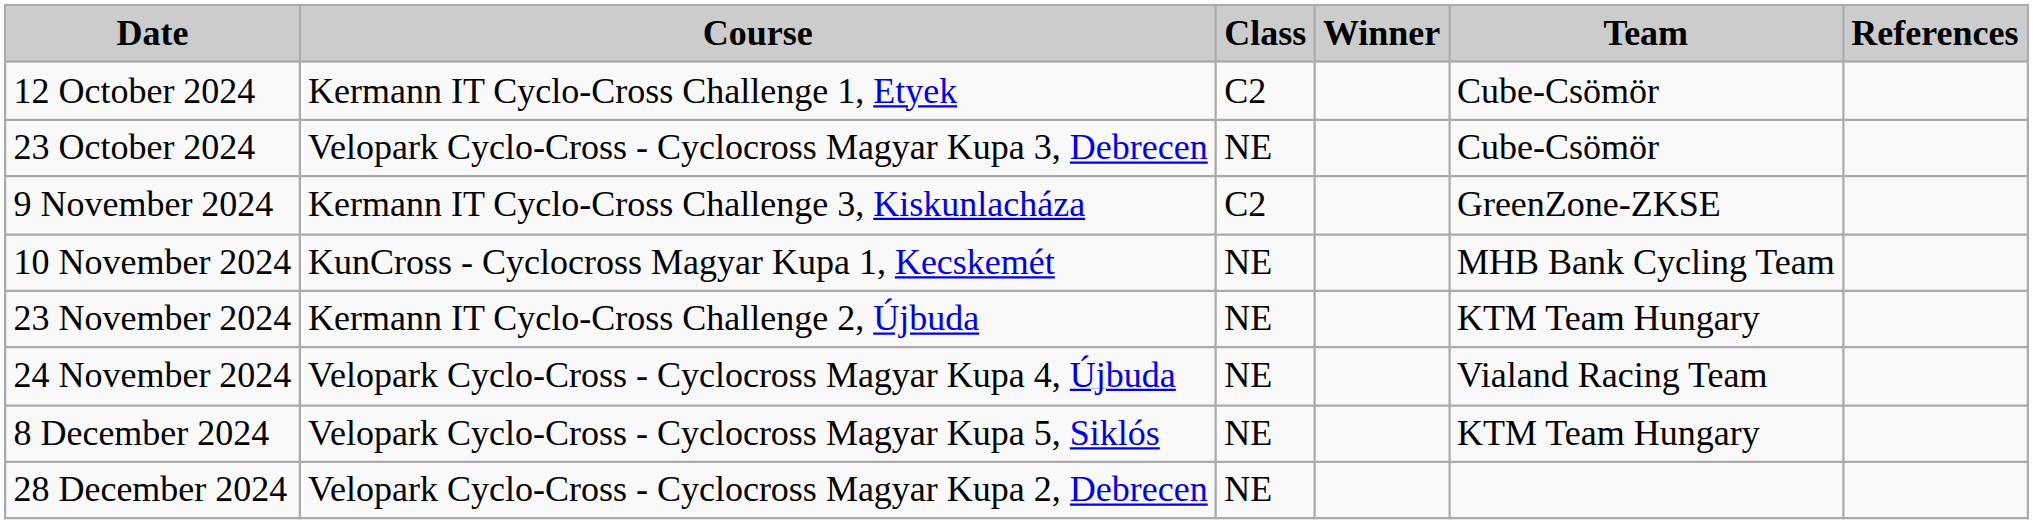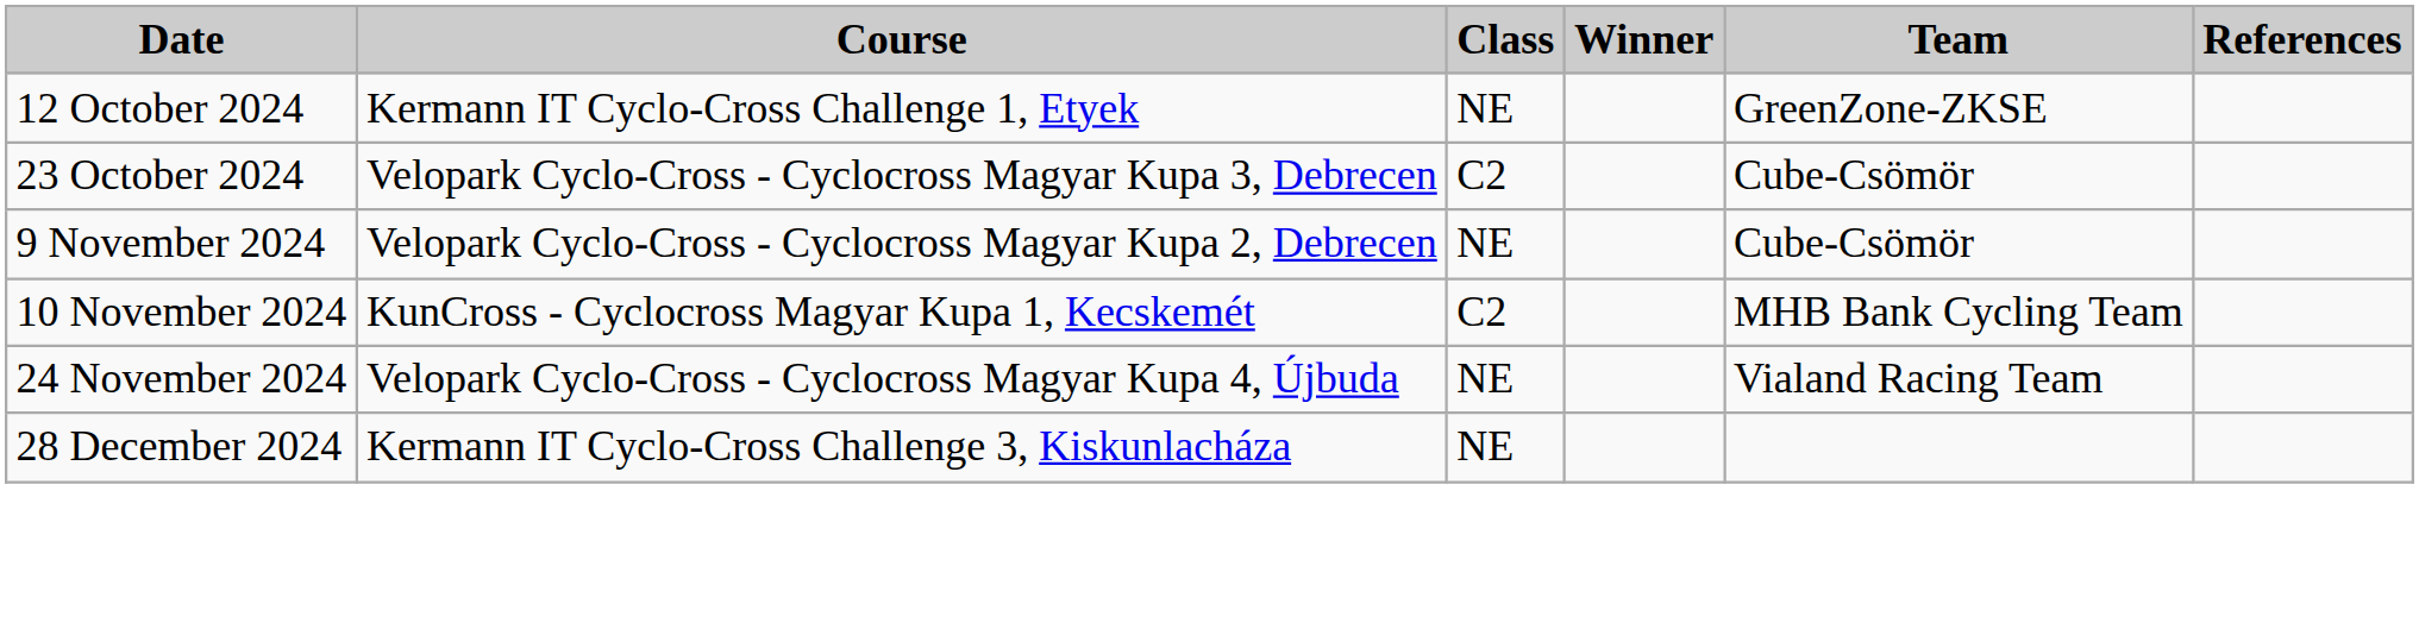12 October 2024 | Class: C2 -> NE
12 October 2024 | Team: Cube-Csömör -> GreenZone-ZKSE
23 October 2024 | Class: NE -> C2
9 November 2024 | Course: Kermann IT Cyclo-Cross Challenge 3, Kiskunlacháza -> Velopark Cyclo-Cross - Cyclocross Magyar Kupa 2, Debrecen
9 November 2024 | Class: C2 -> NE
9 November 2024 | Team: GreenZone-ZKSE -> Cube-Csömör
10 November 2024 | Class: NE -> C2
- row: 23 November 2024 | Kermann IT Cyclo-Cross Challenge 2, Újbuda | NE | KTM Team Hungary
- row: 8 December 2024 | Velopark Cyclo-Cross - Cyclocross Magyar Kupa 5, Siklós | NE | KTM Team Hungary
28 December 2024 | Course: Velopark Cyclo-Cross - Cyclocross Magyar Kupa 2, Debrecen -> Kermann IT Cyclo-Cross Challenge 3, Kiskunlacháza
